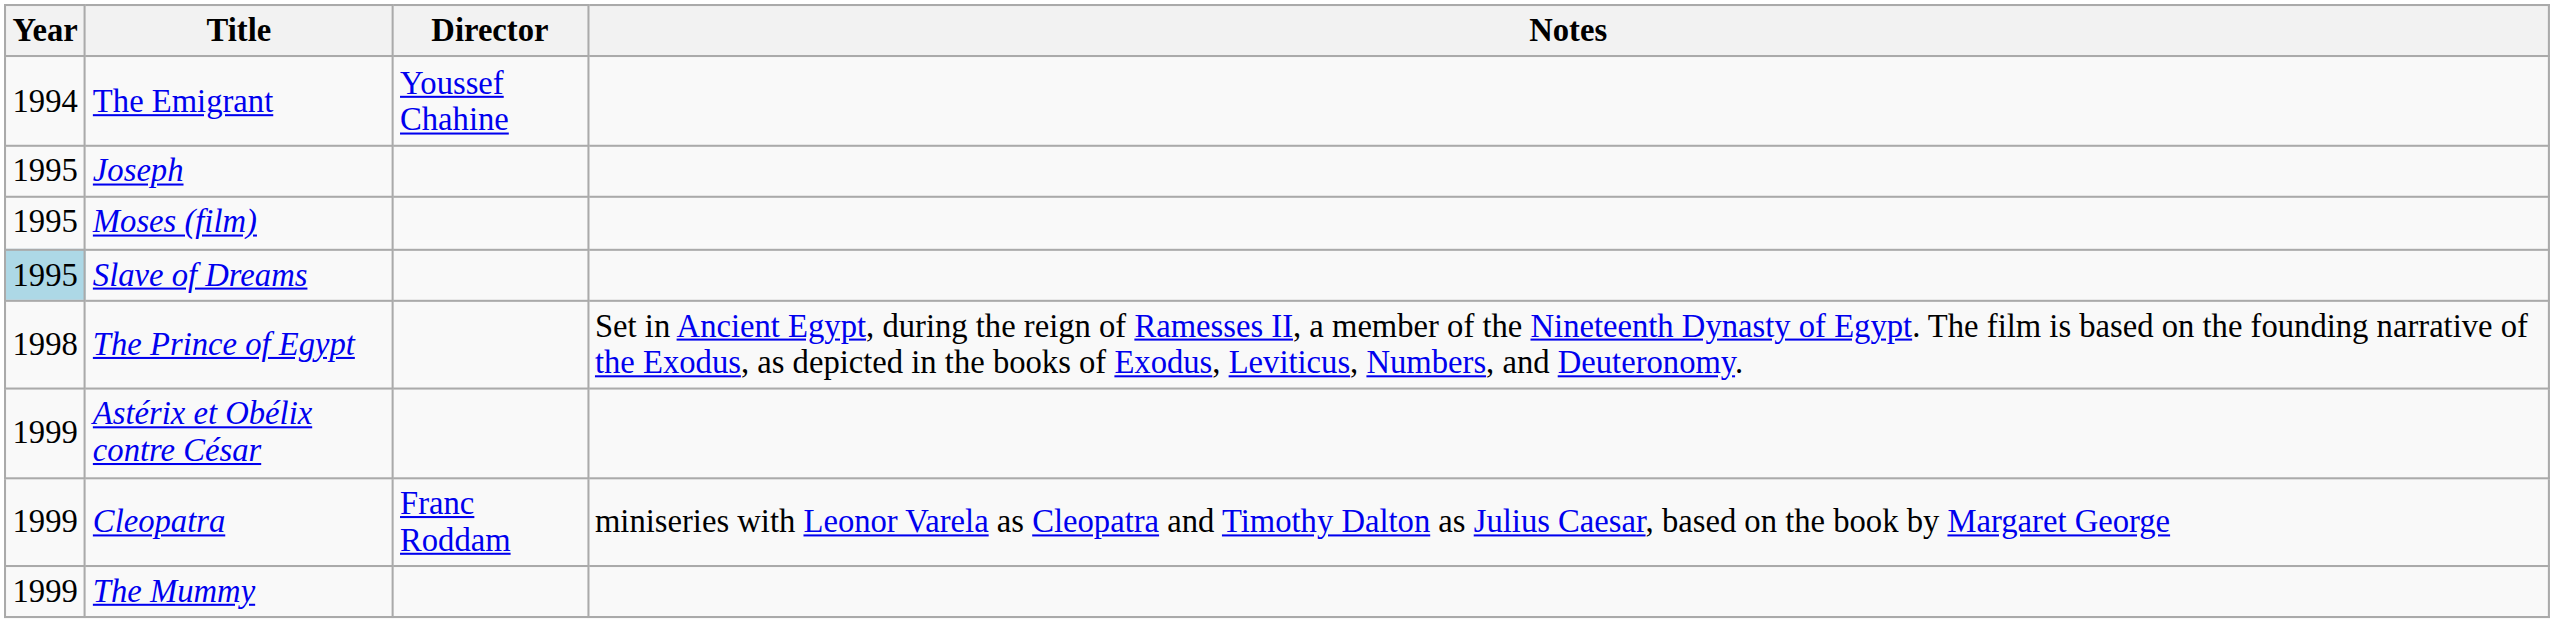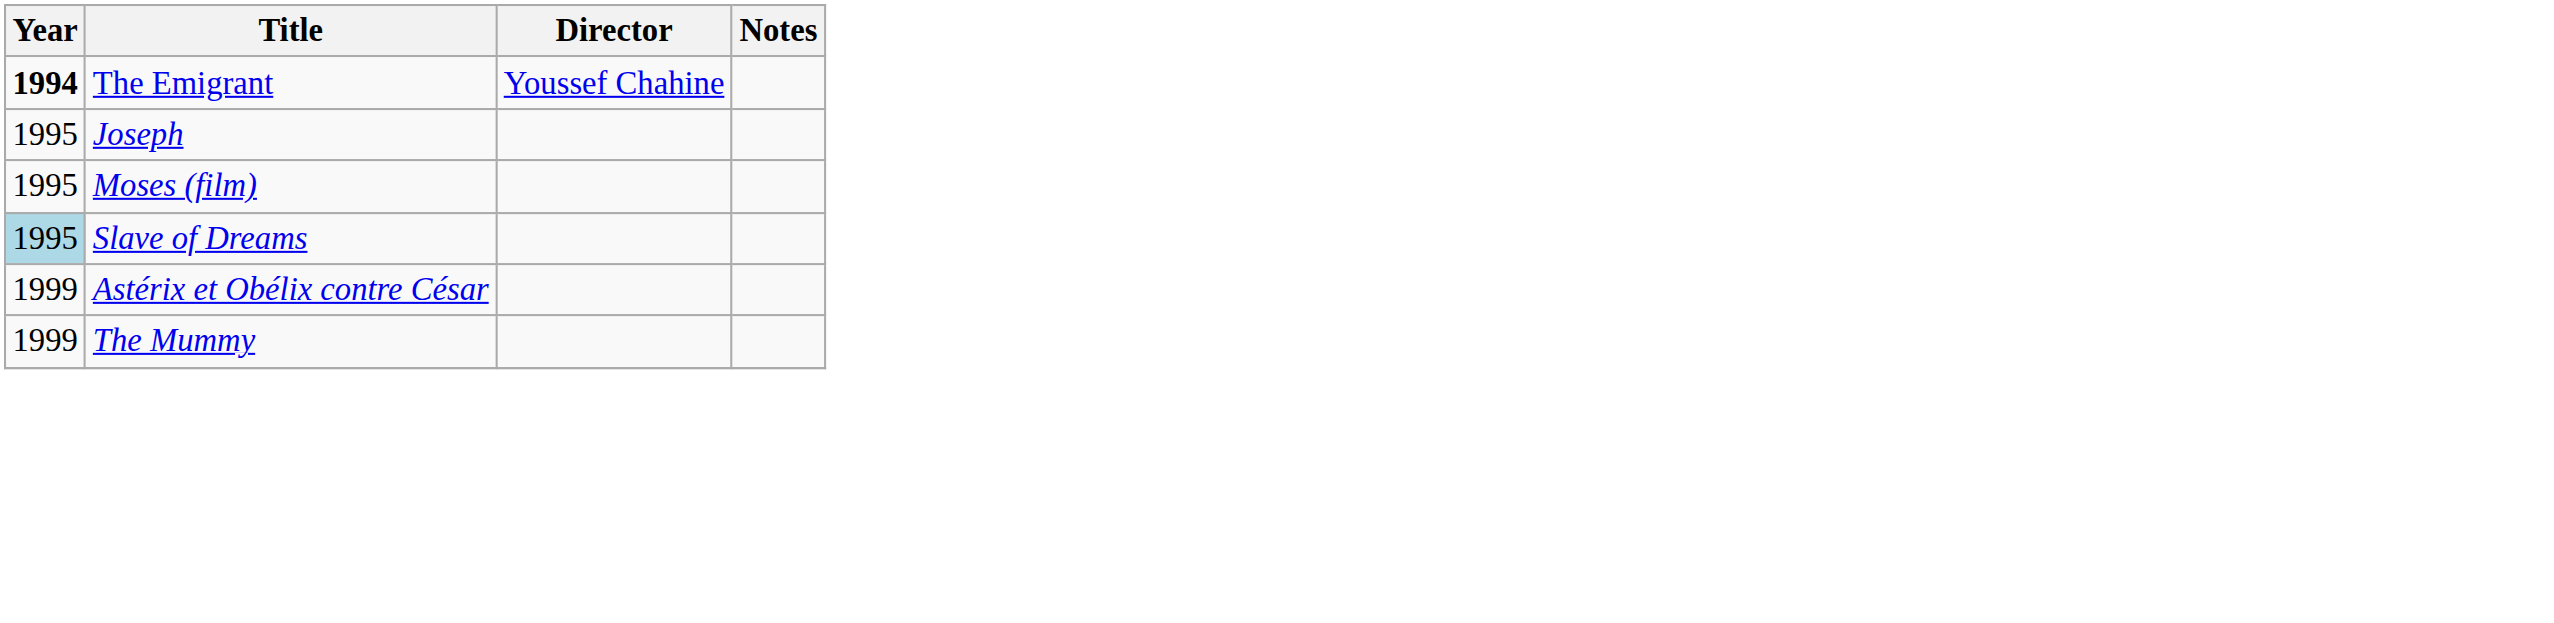The Emigrant | Year: normal -> bold
- row: 1998 | The Prince of Egypt | Set in Ancient Egypt, during the reign of Ramesses II, a member of the Nineteenth Dynasty of Egypt. The film is based on the founding narrative of the Exodus, as depicted in the books of Exodus, Leviticus, Numbers, and Deuteronomy.
- row: 1999 | Cleopatra | Franc Roddam | miniseries with Leonor Varela as Cleopatra and Timothy Dalton as Julius Caesar, based on the book by Margaret George
